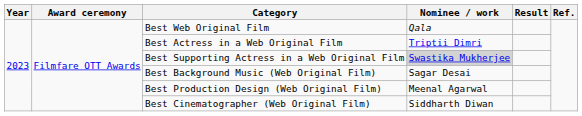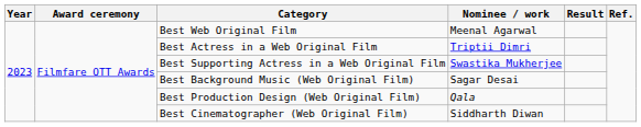Best Web Original Film | Nominee / work: Qala -> Meenal Agarwal
Best Supporting Actress in a Web Original Film | Nominee / work: lightgrey background -> no background
Best Production Design (Web Original Film) | Nominee / work: Meenal Agarwal -> Qala
